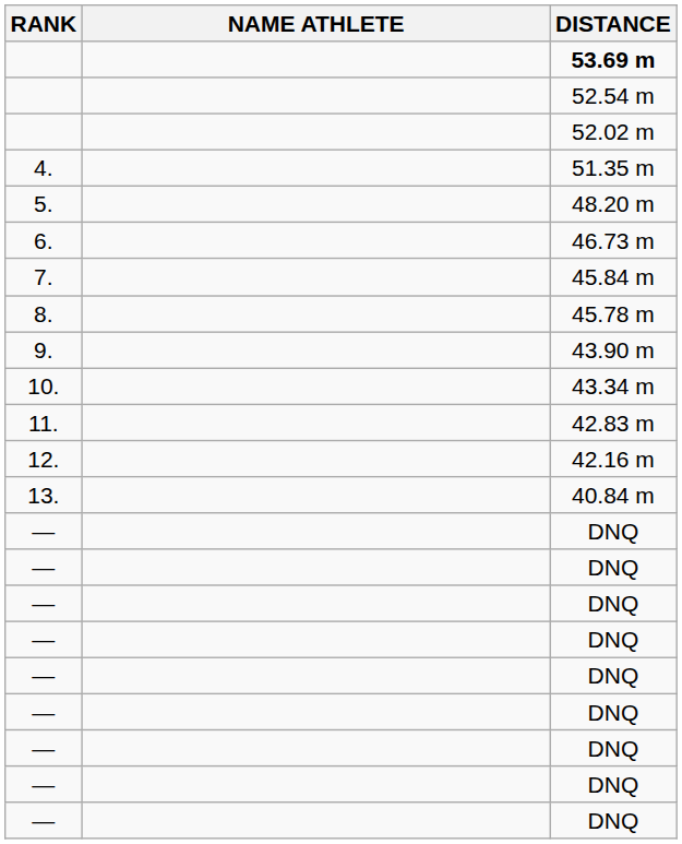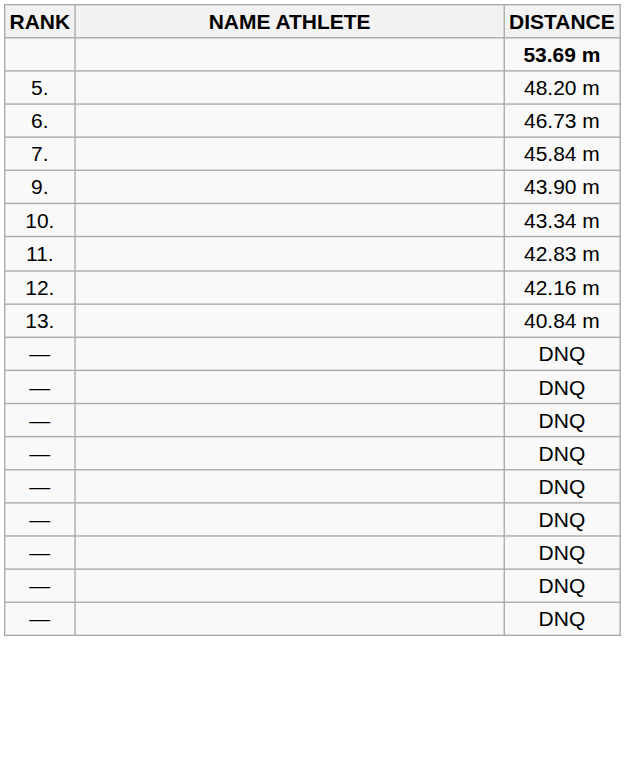- row: 52.54 m
- row: 52.02 m
- row: 4. | 51.35 m
- row: 8. | 45.78 m
